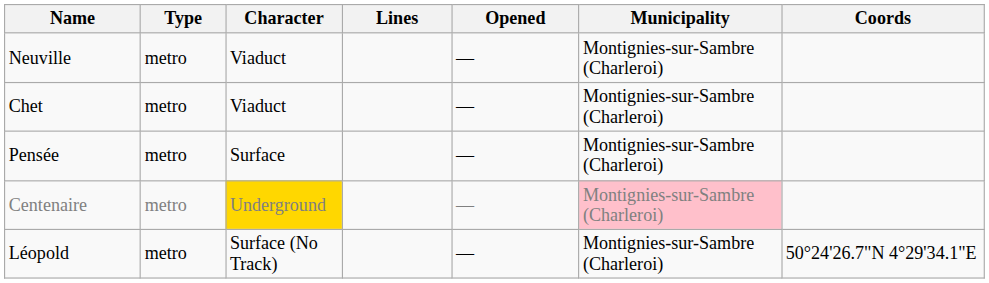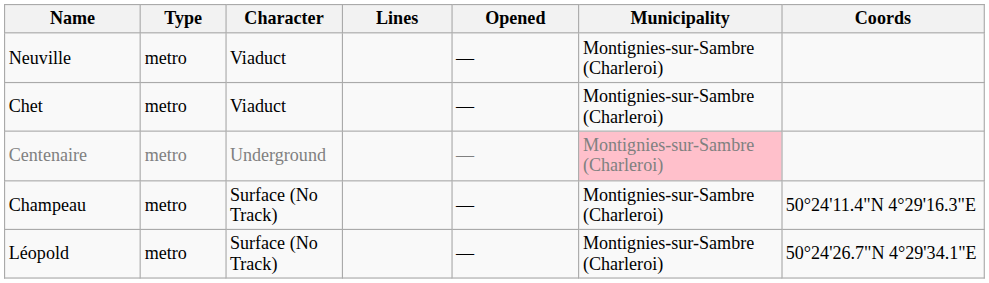- row: Pensée | metro | Surface | — | Montignies-sur-Sambre (Charleroi)
Centenaire | Character: gold background -> no background
+ row: Champeau | metro | Surface (No Track) | — | Montignies-sur-Sambre (Charleroi) | 50°24'11.4"N 4°29'16.3"E
